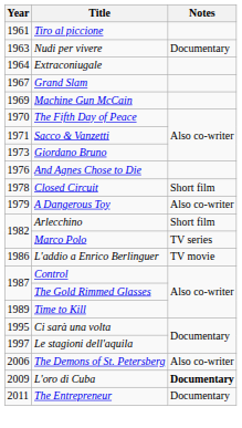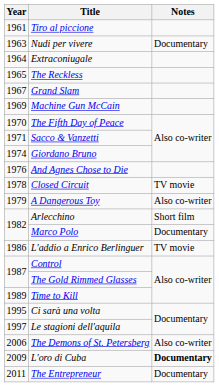+ row: 1965 | The Reckless
Giordano Bruno | Year: 1973 -> 1974
Closed Circuit | Notes: Short film -> TV movie
Marco Polo | Notes: TV series -> Documentary
